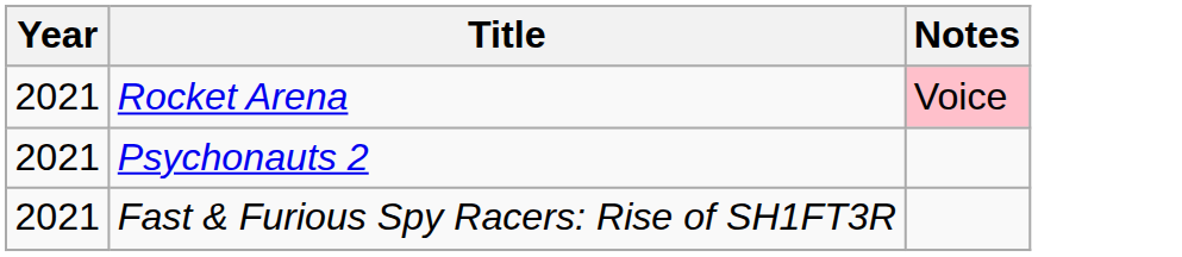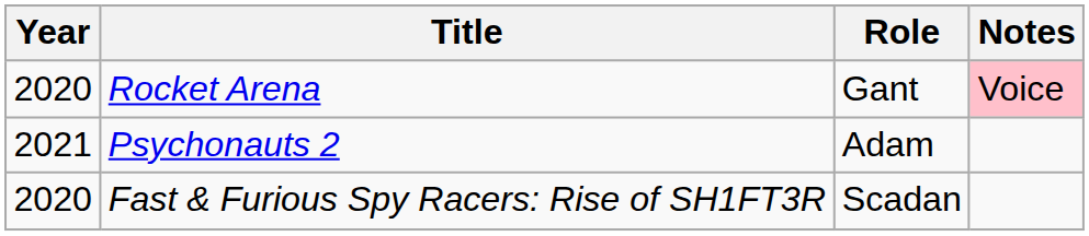+ column: Role | Gant | Adam | Scadan
Rocket Arena | Year: 2021 -> 2020
Fast & Furious Spy Racers: Rise of SH1FT3R | Year: 2021 -> 2020
